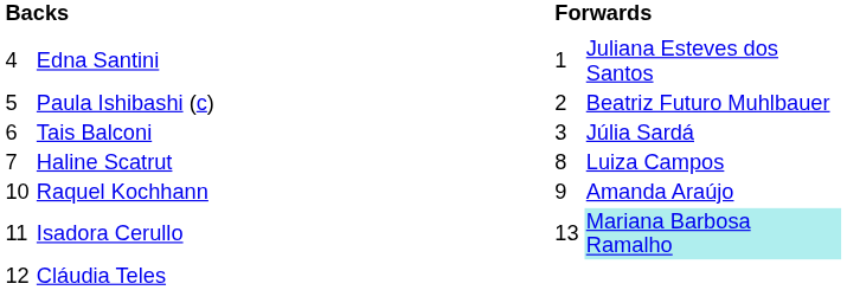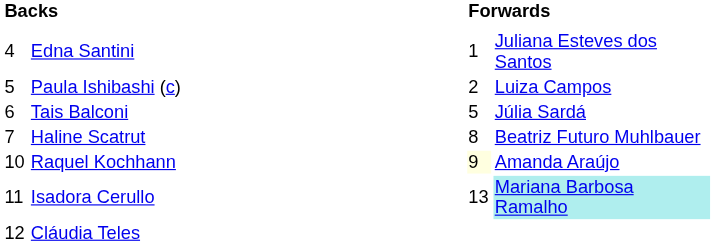Paula Ishibashi (c) | column 4: Beatriz Futuro Muhlbauer -> Luiza Campos
Tais Balconi | column 3: 3 -> 5
Haline Scatrut | column 4: Luiza Campos -> Beatriz Futuro Muhlbauer
Raquel Kochhann | column 3: no background -> lightyellow background
